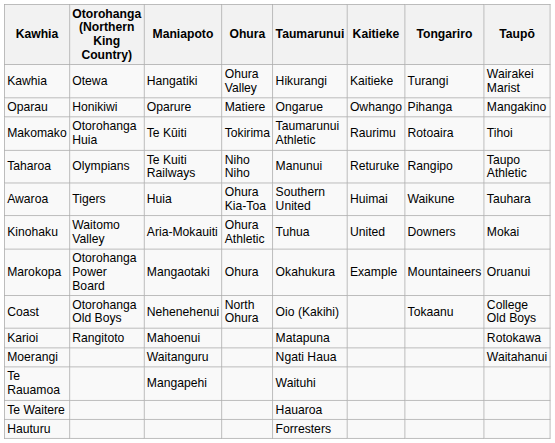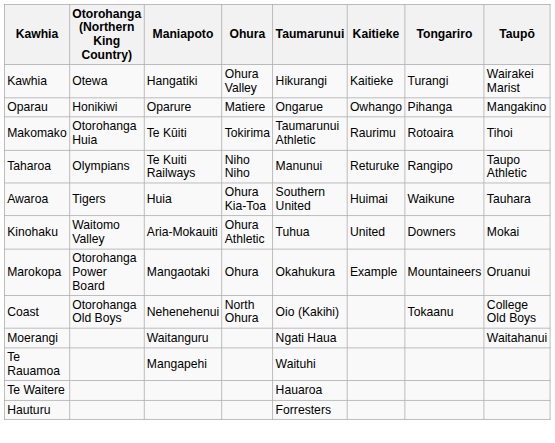- row: Karioi | Rangitoto | Mahoenui | Matapuna | Rotokawa
